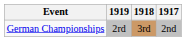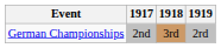columns swapped: 1917 <-> 1919
